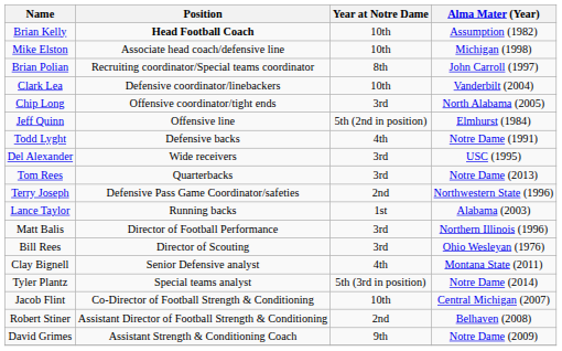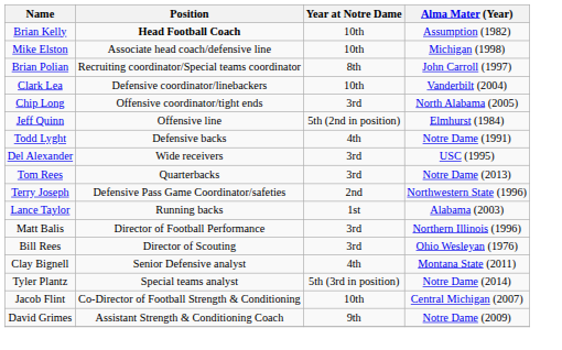- row: Robert Stiner | Assistant Director of Football Strength & Conditioning | 2nd | Belhaven (2008)
